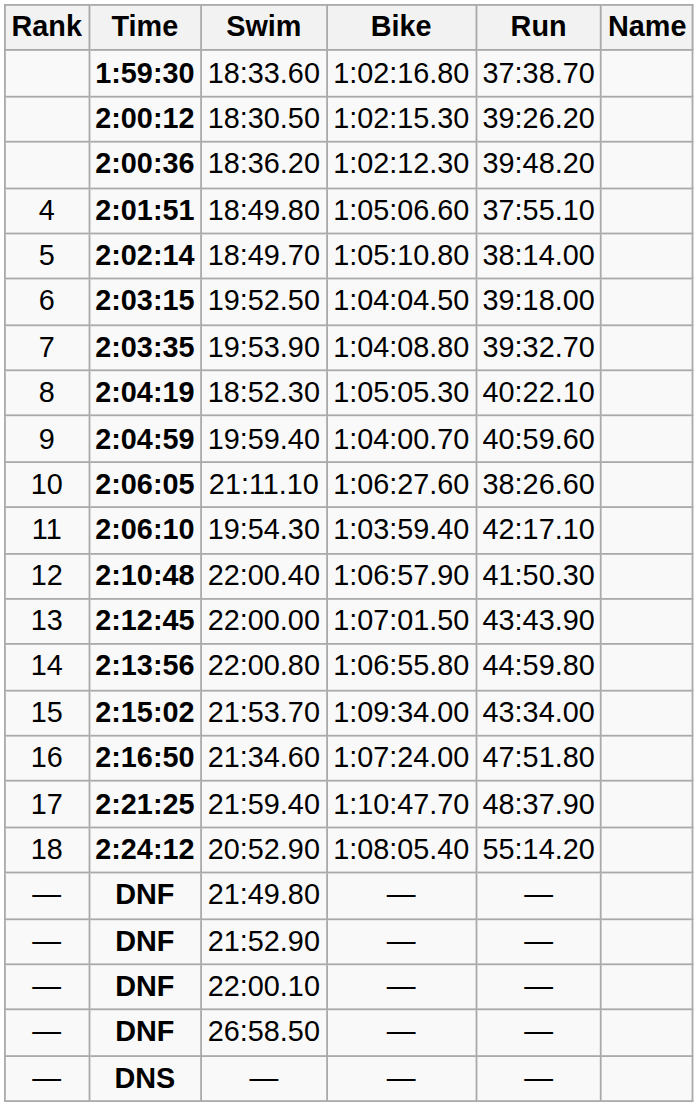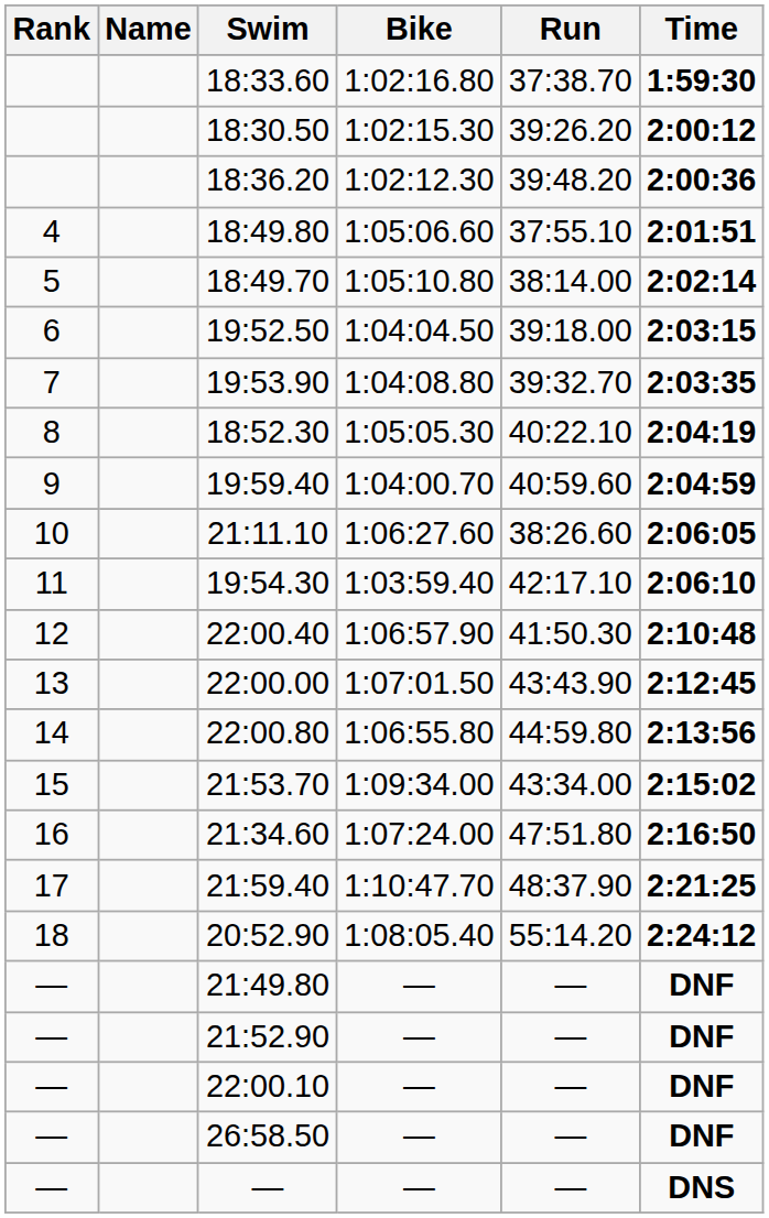columns swapped: Name <-> Time
